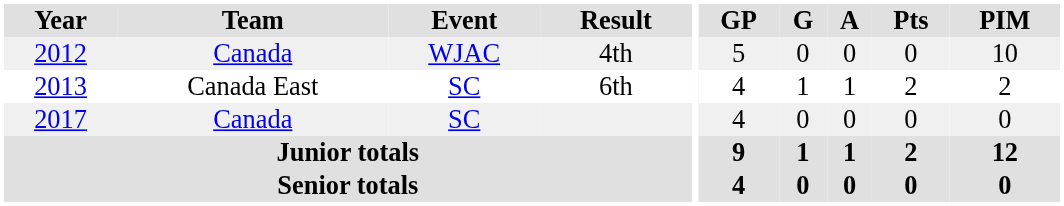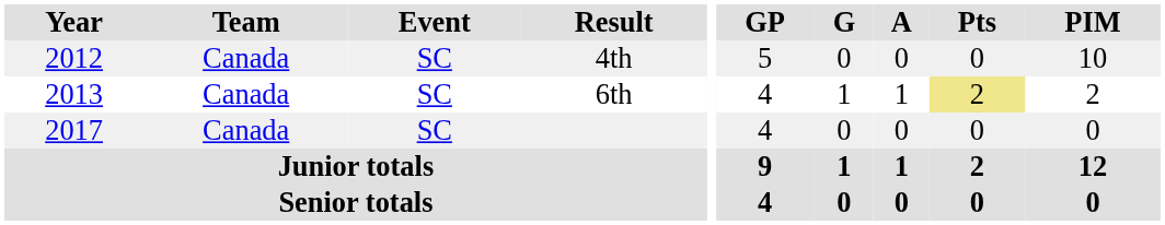4th | Event: WJAC -> SC
6th | Team: Canada East -> Canada
6th | Pts: no background -> khaki background
